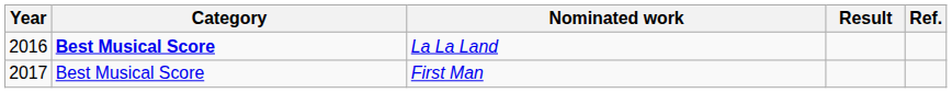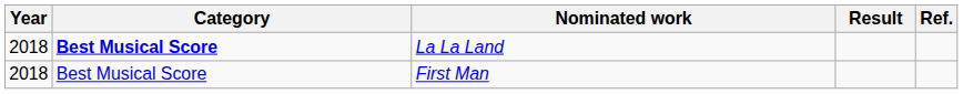La La Land | Year: 2016 -> 2018
First Man | Year: 2017 -> 2018
